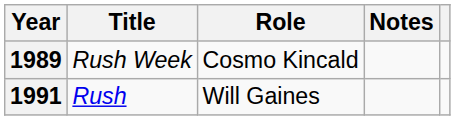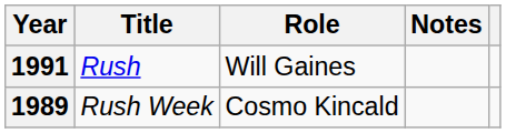rows swapped: 1989 <-> 1991
